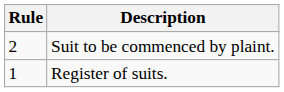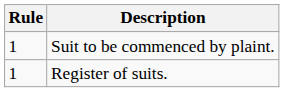Suit to be commenced by plaint. | Rule: 2 -> 1
